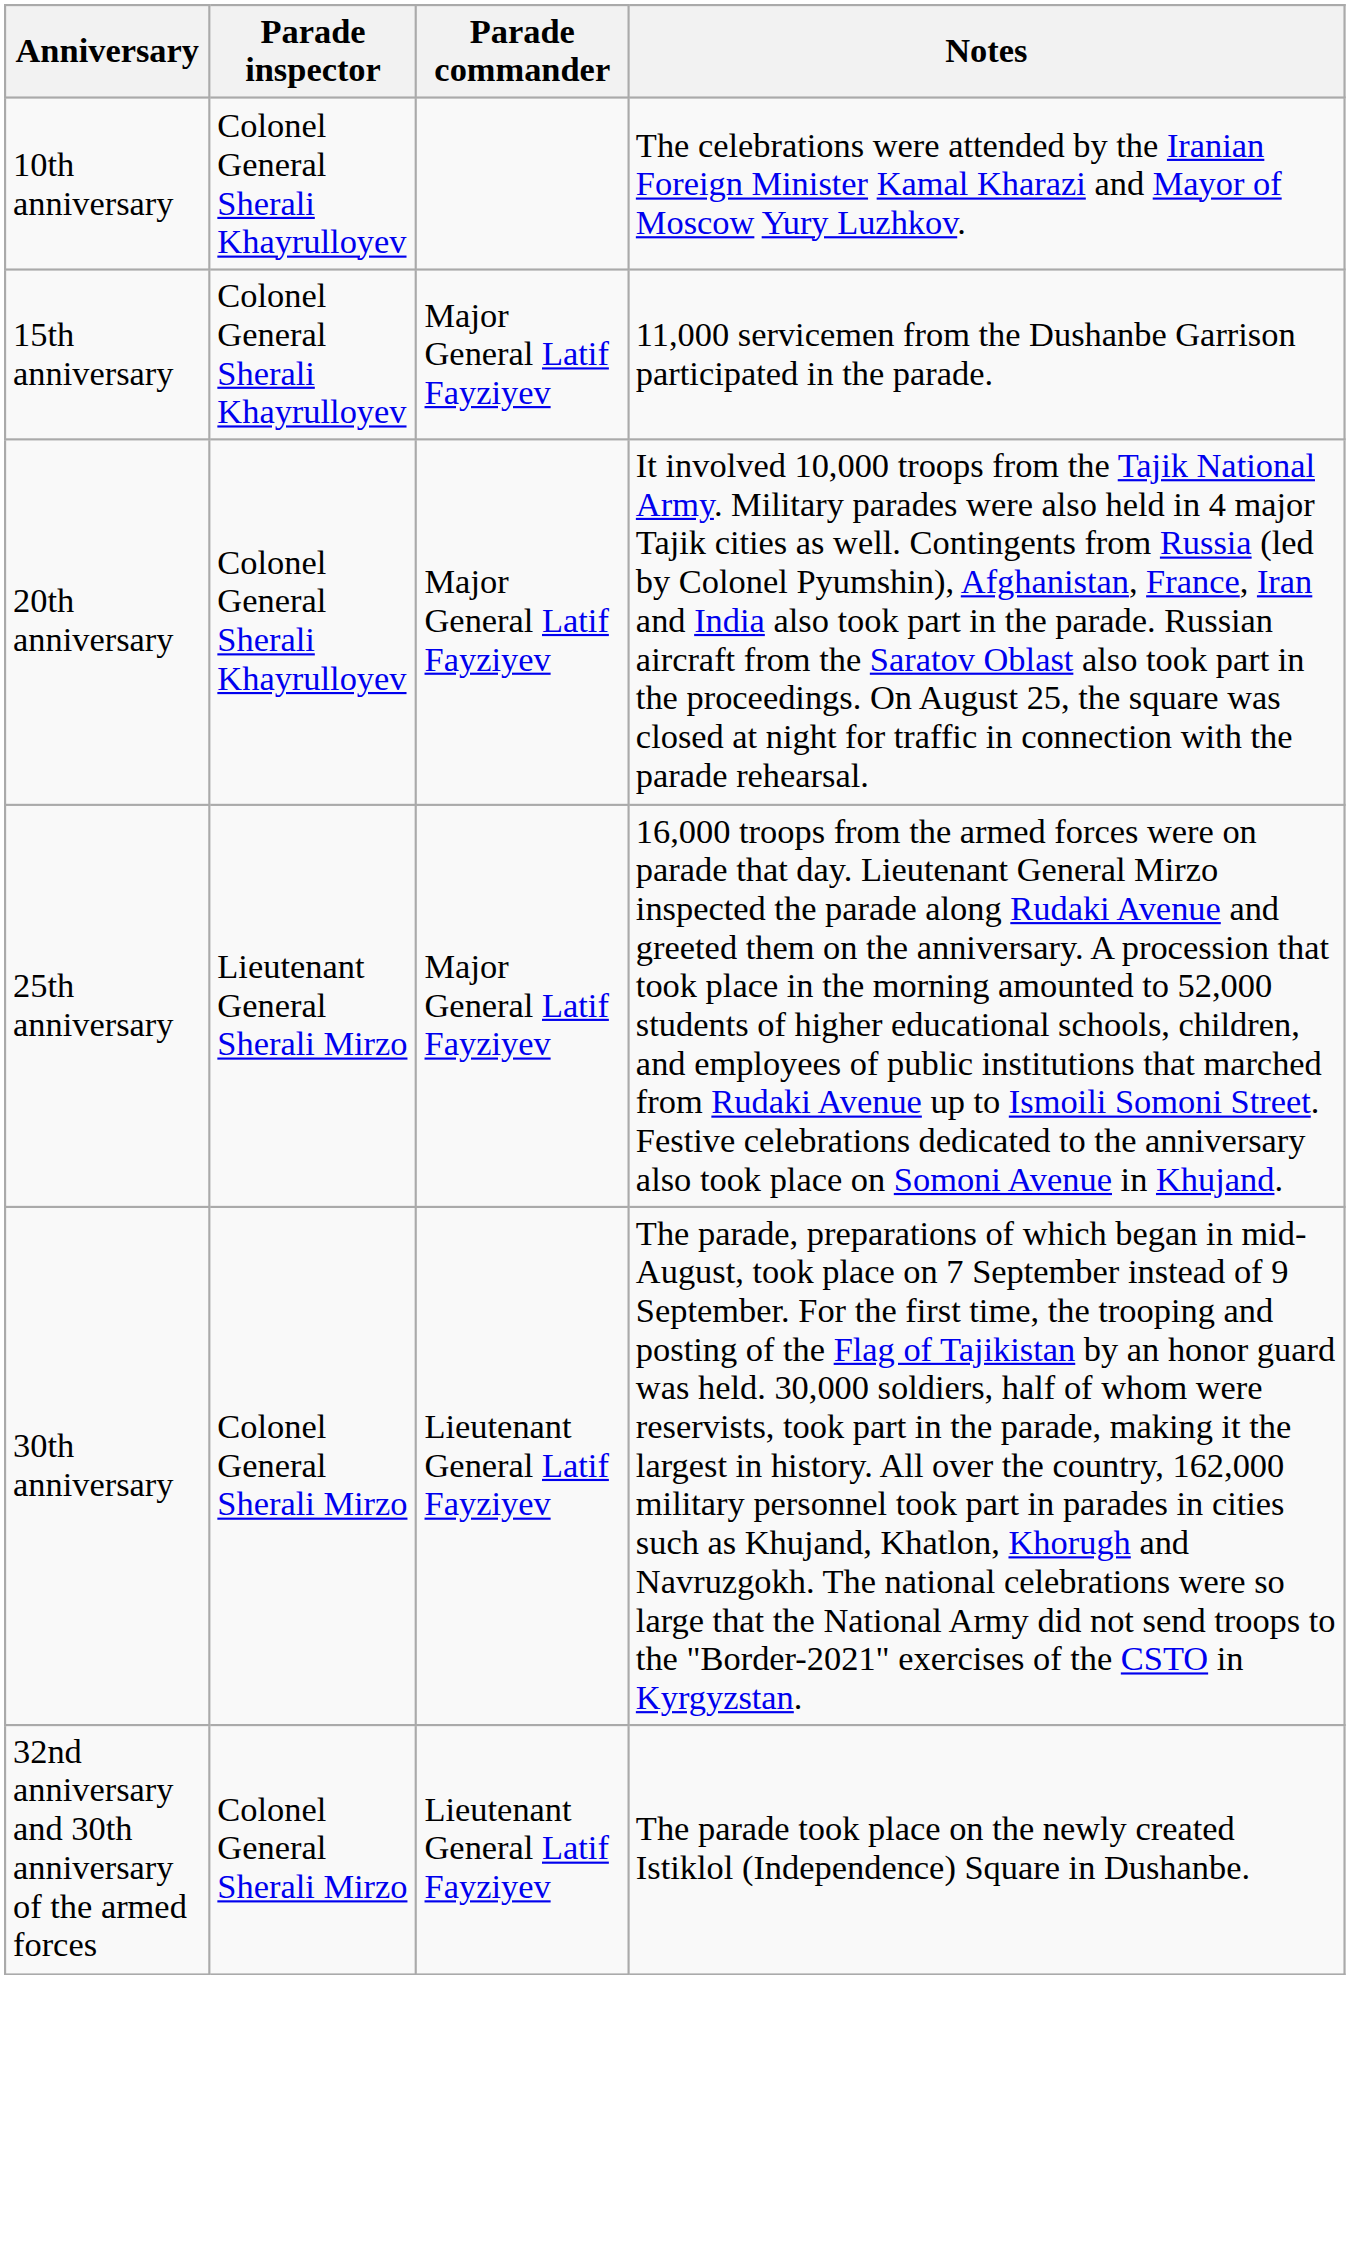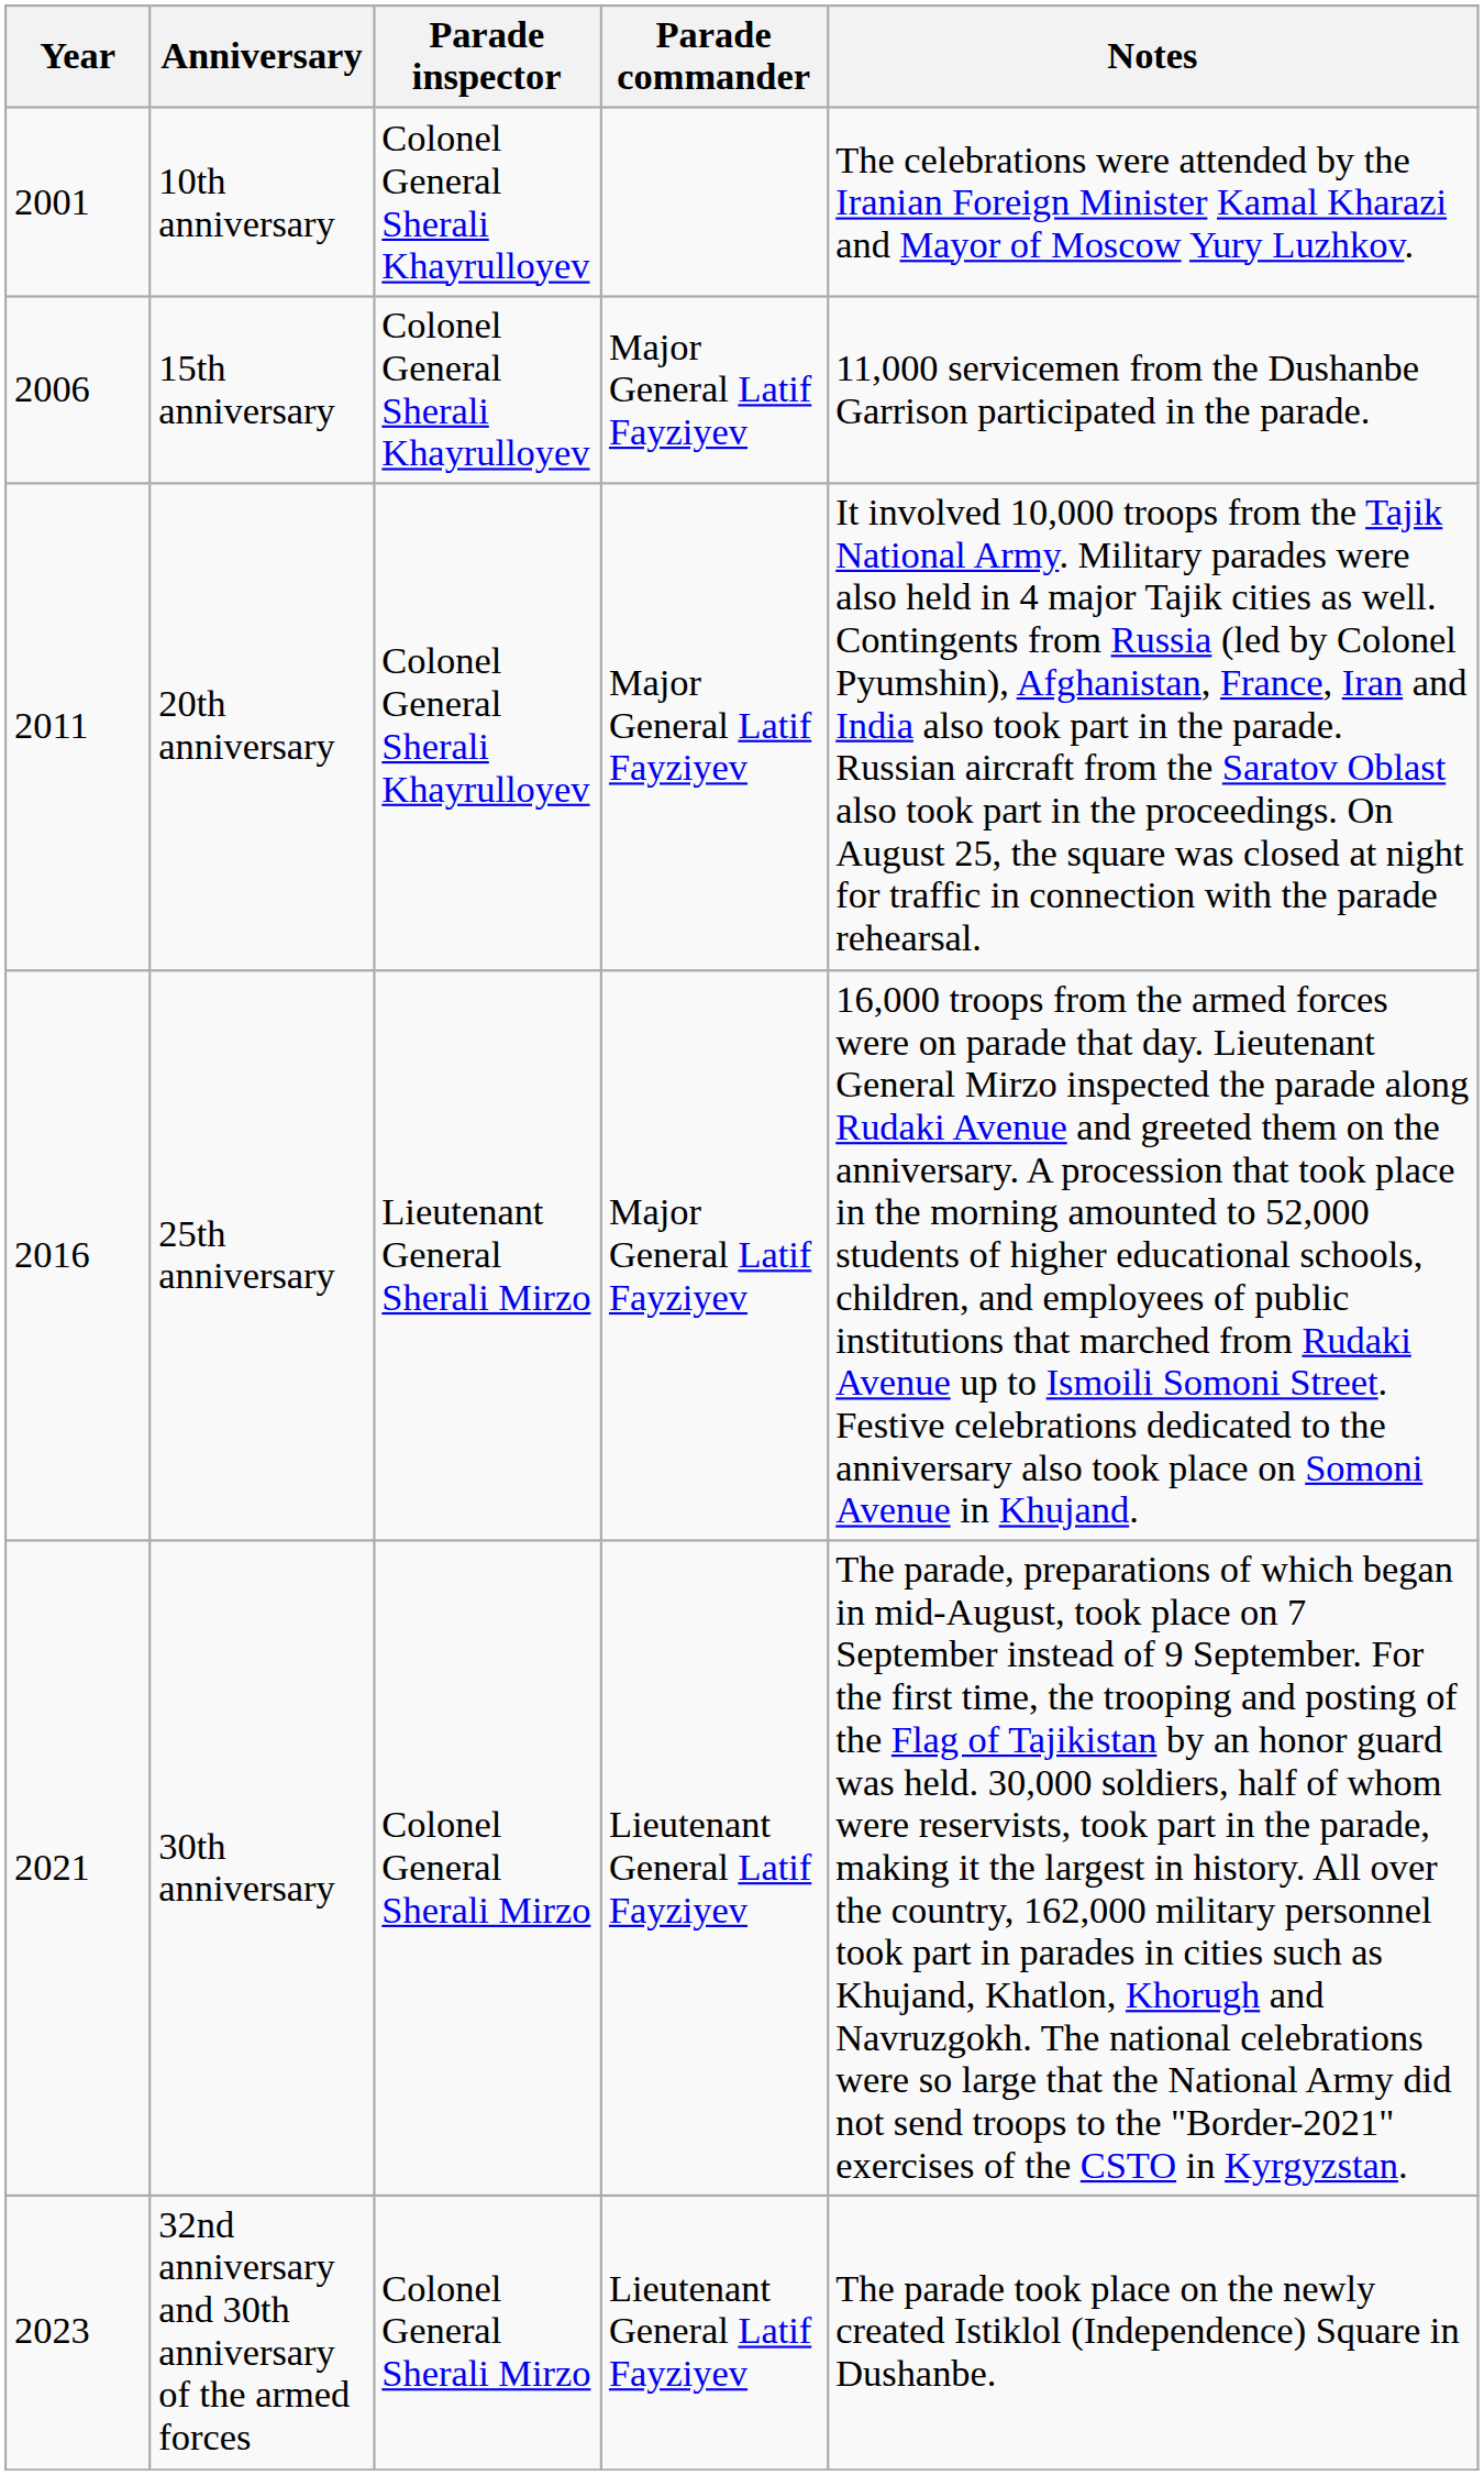+ column: Year | 2001 | 2006 | 2011 | 2016 | 2021 | 2023
